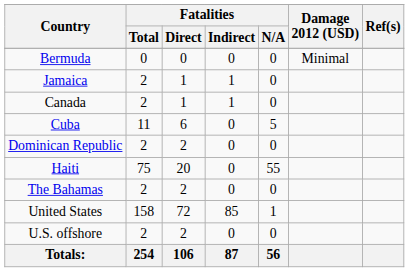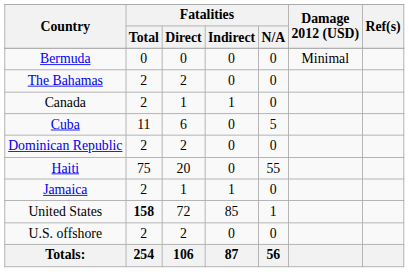rows swapped: The Bahamas <-> Jamaica
United States | Fatalities / Total: normal -> bold
